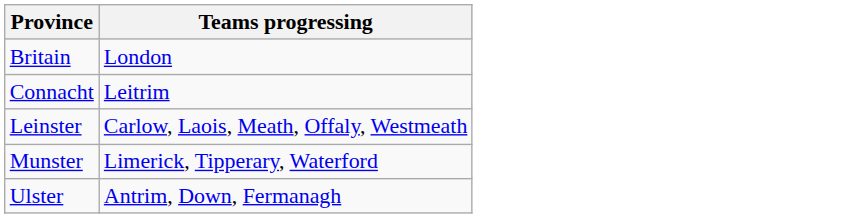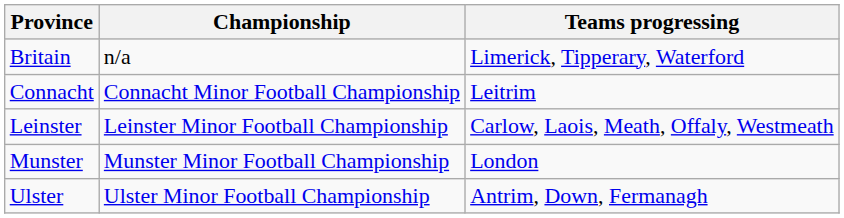+ column: Championship | n/a | Connacht Minor Football Championship | Leinster Minor Football Championship | Munster Minor Football Championship | Ulster Minor Football Championship
Britain | Teams progressing: London -> Limerick, Tipperary, Waterford
Munster | Teams progressing: Limerick, Tipperary, Waterford -> London
